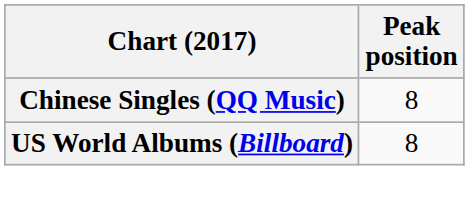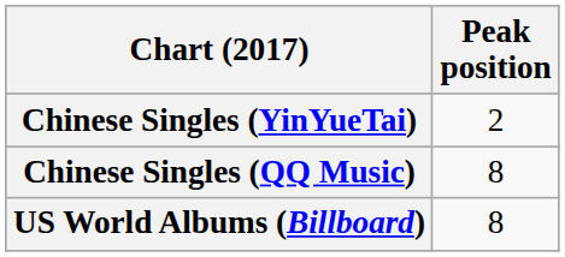+ row: Chinese Singles (YinYueTai) | 2
